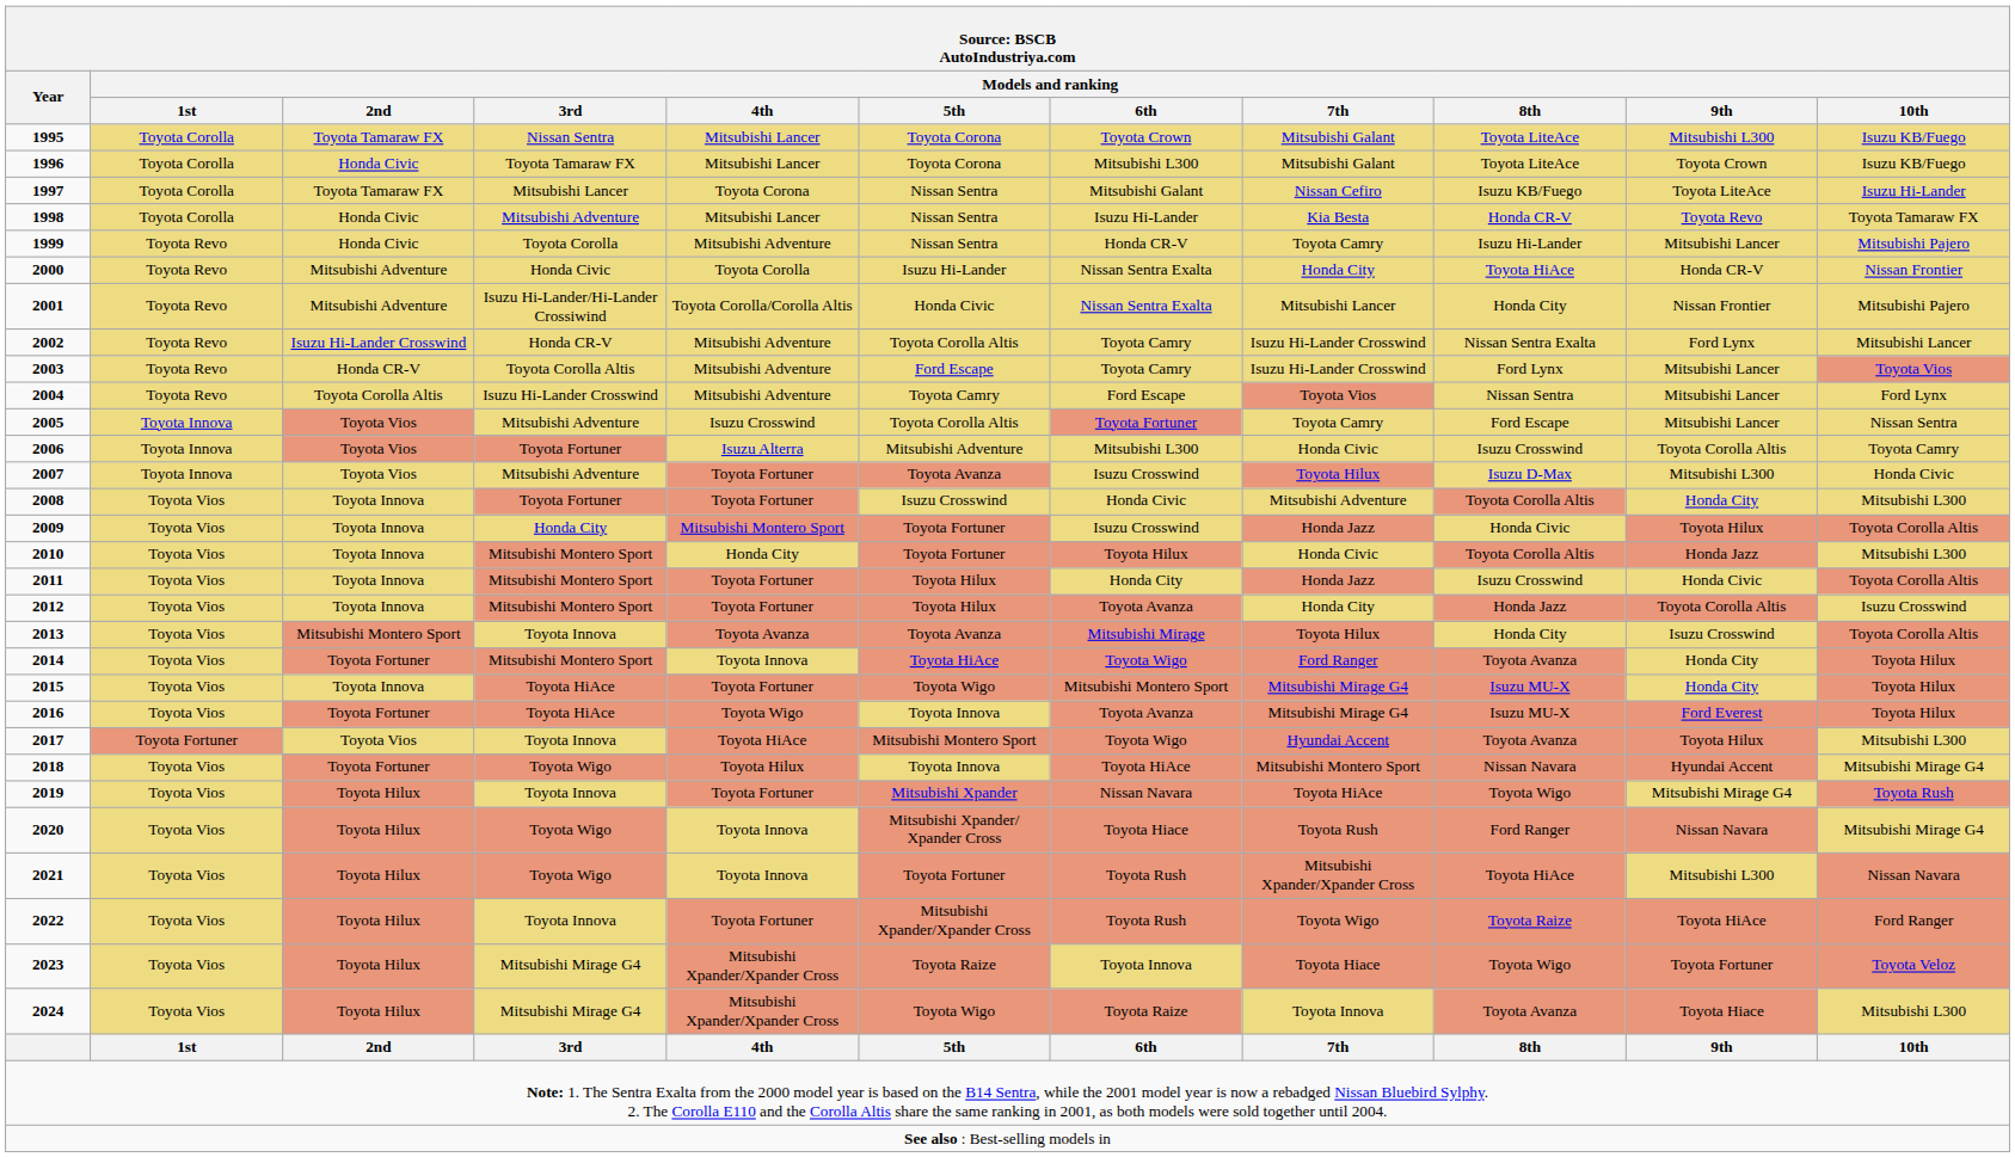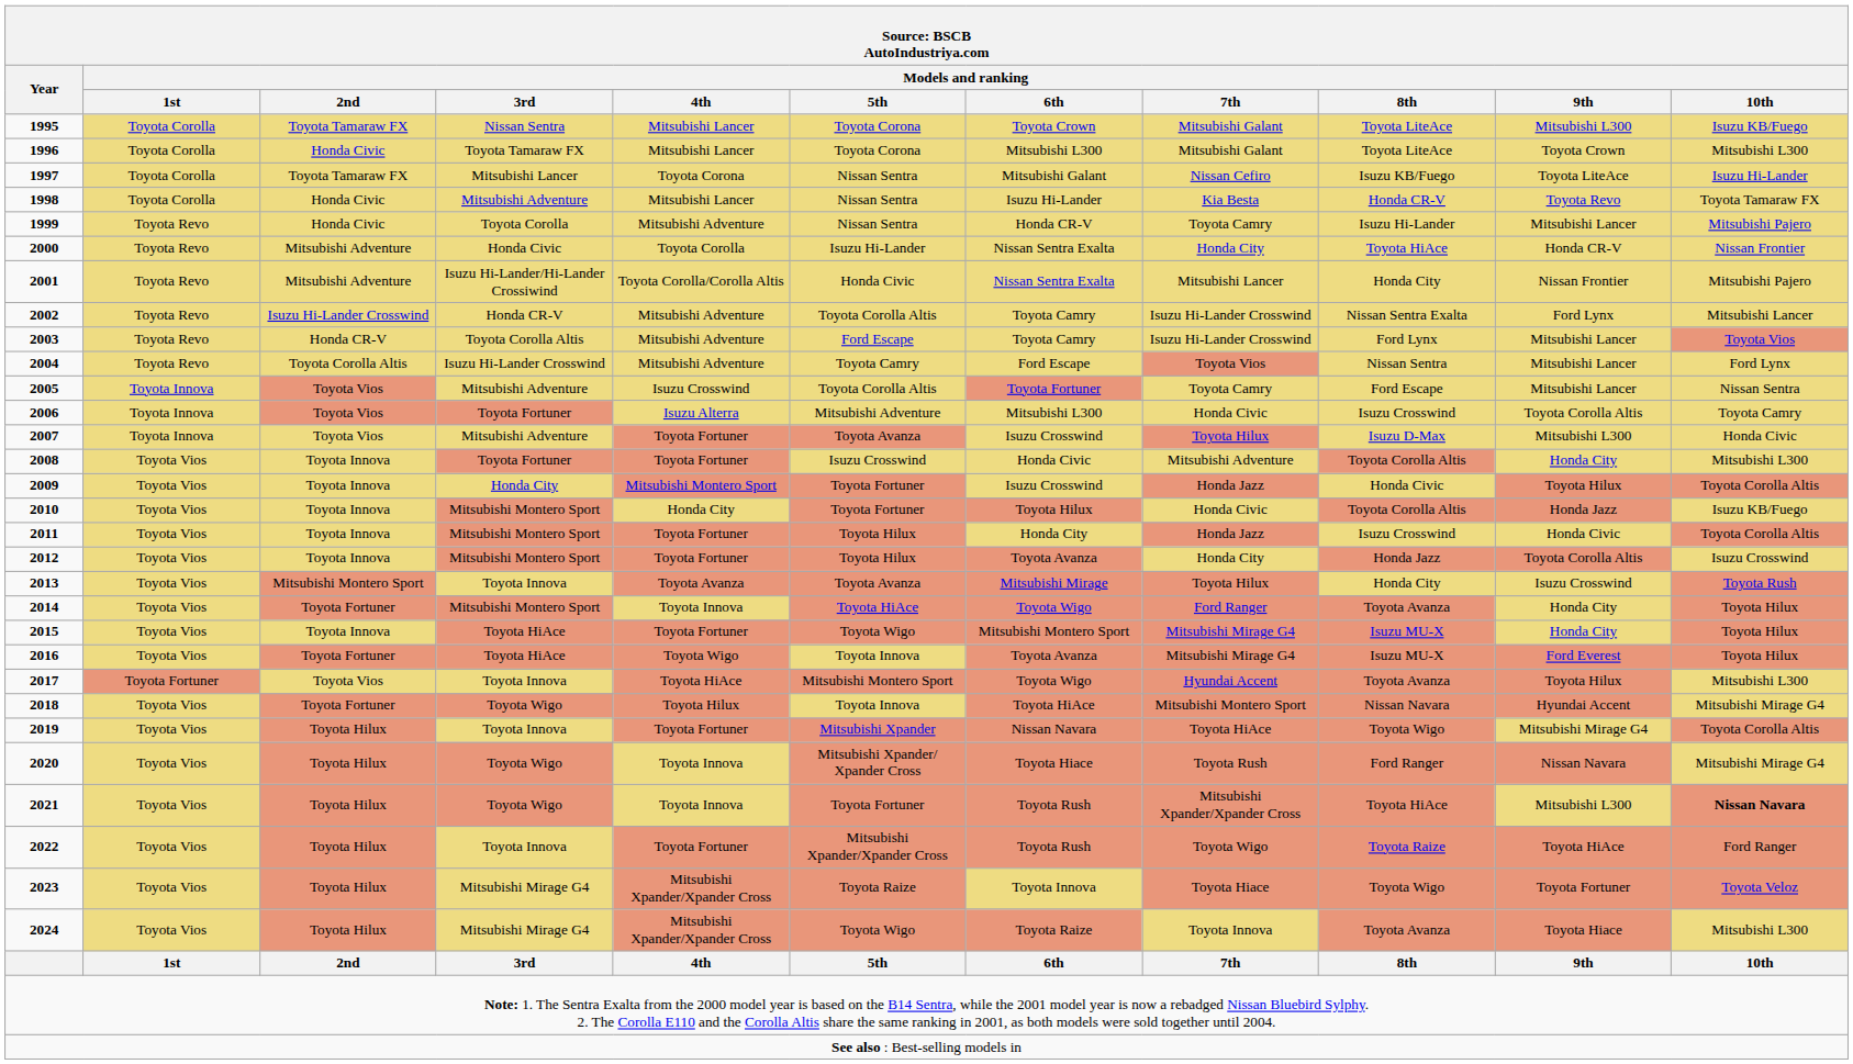1996 | Models and ranking / 10th: Isuzu KB/Fuego -> Mitsubishi L300
2010 | Models and ranking / 10th: Mitsubishi L300 -> Isuzu KB/Fuego
2013 | Models and ranking / 10th: Toyota Corolla Altis -> Toyota Rush
2019 | Models and ranking / 10th: Toyota Rush -> Toyota Corolla Altis
2021 | Models and ranking / 10th: normal -> bold
